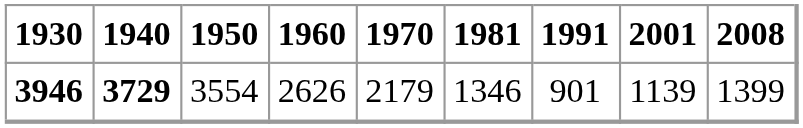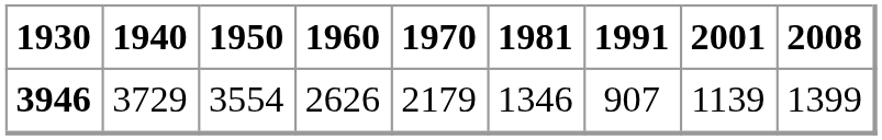3946 | 1940: bold -> normal
3946 | 1991: 901 -> 907
